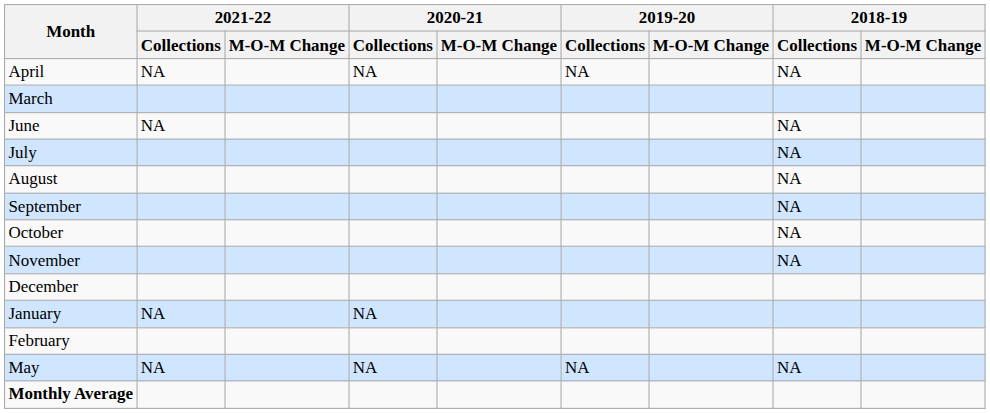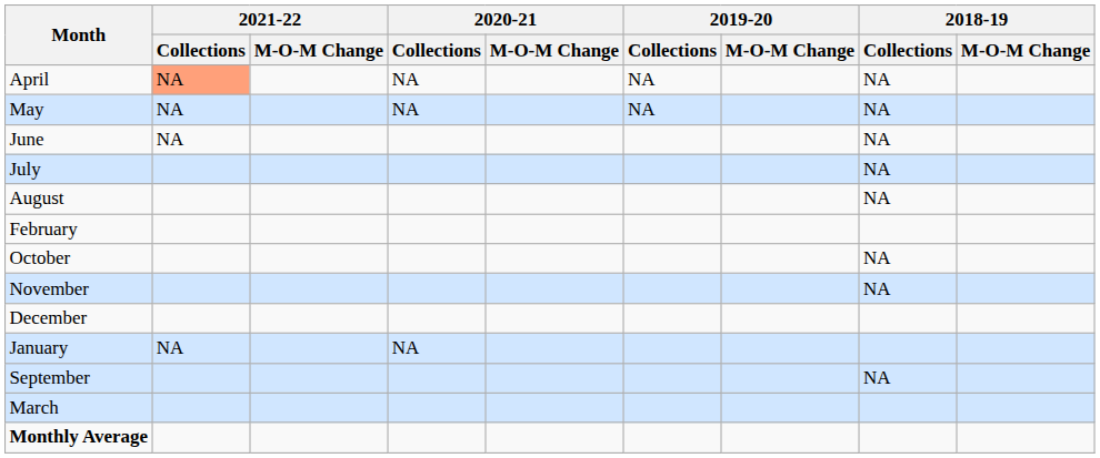April | 2021-22 / Collections: no background -> lightsalmon background
rows swapped: May <-> March
rows swapped: September <-> February
